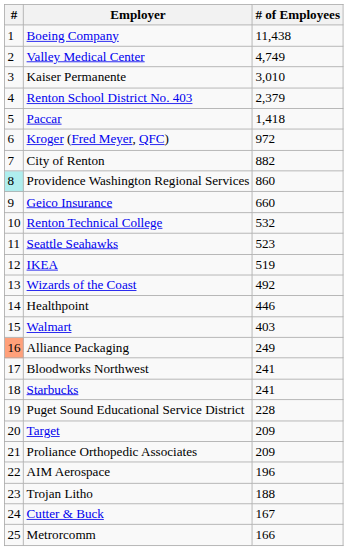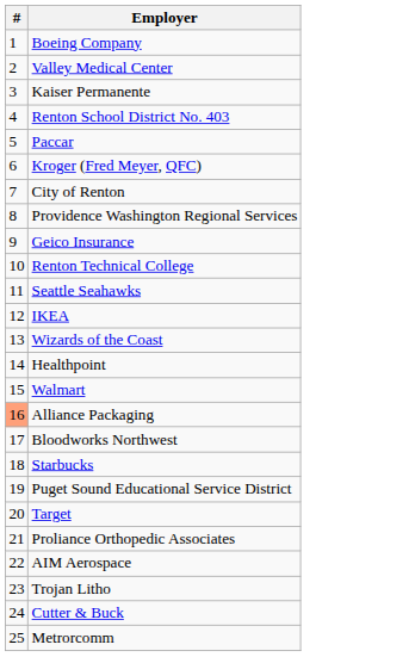- column: # of Employees | 11,438 | 4,749 | 3,010 | 2,379 | 1,418 | 972 | 882 | 860 | 660 | 532 | 523 | 519 | 492 | 446 | 403 | 249 | 241 | 241 | 228 | 209 | 209 | 196 | 188 | 167 | 166
Providence Washington Regional Services | #: paleturquoise background -> no background
